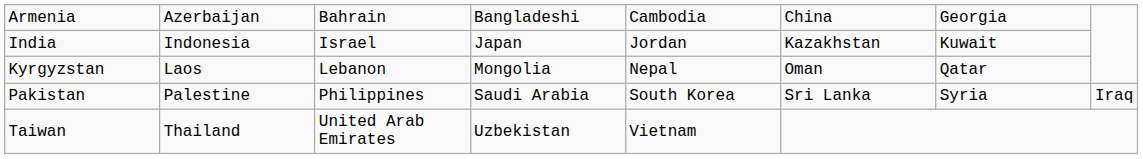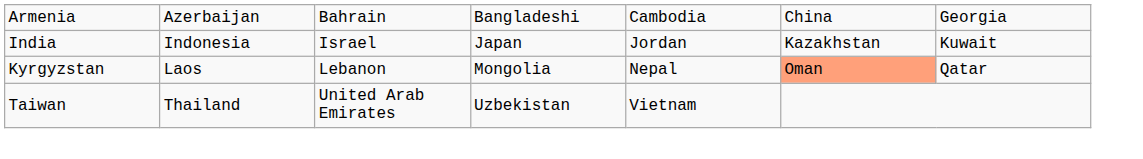Kyrgyzstan | column 6: no background -> lightsalmon background
- row: Pakistan | Palestine | Philippines | Saudi Arabia | South Korea | Sri Lanka | Syria | Iraq
